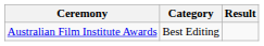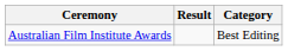columns swapped: Category <-> Result
